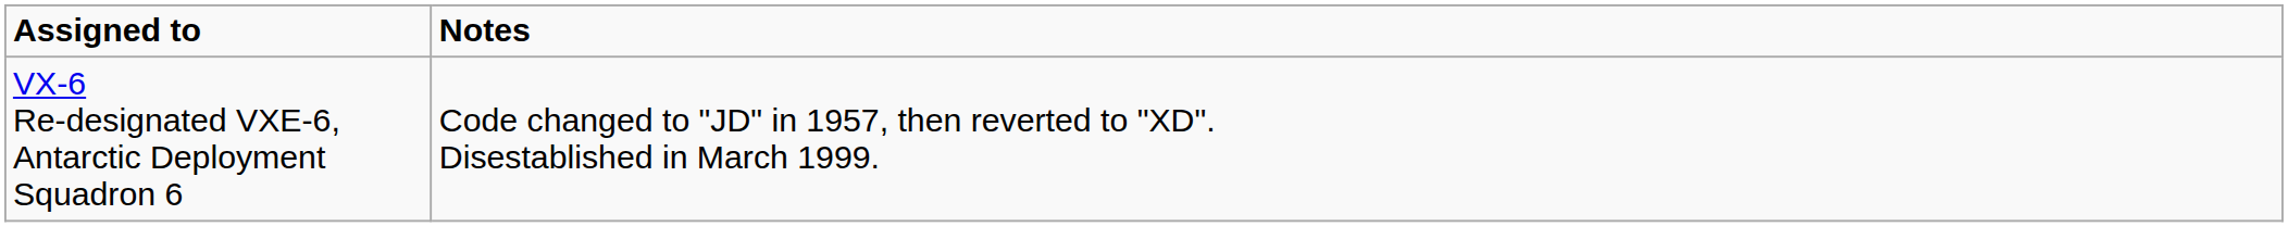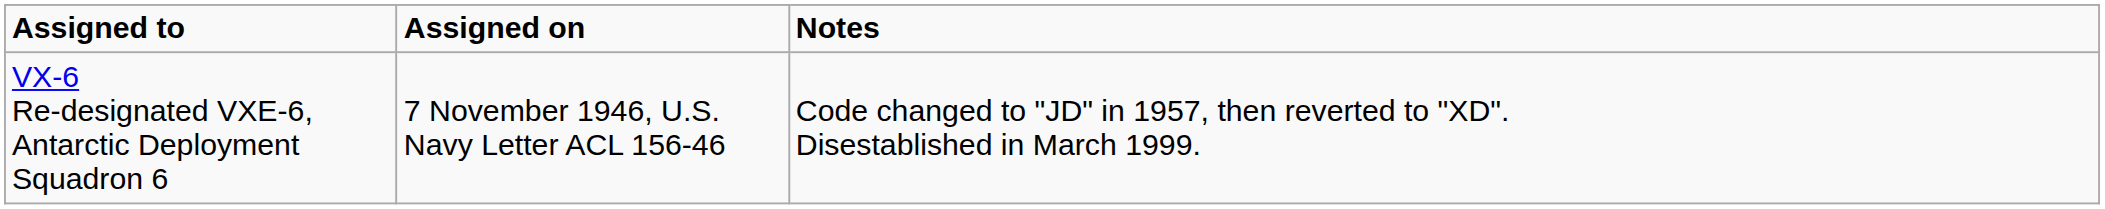+ column: Assigned on | 7 November 1946, U.S. Navy Letter ACL 156-46
